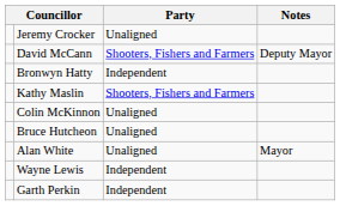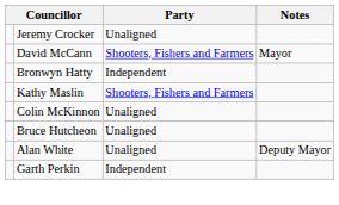David McCann | Notes: Deputy Mayor -> Mayor
Alan White | Notes: Mayor -> Deputy Mayor
- row: Wayne Lewis | Independent
